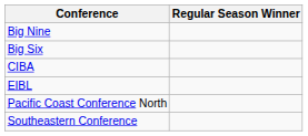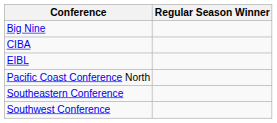- row: Big Six
+ row: Southwest Conference
